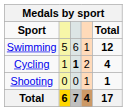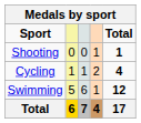rows swapped: Swimming <-> Shooting
Cycling | column 3: bold -> normal
